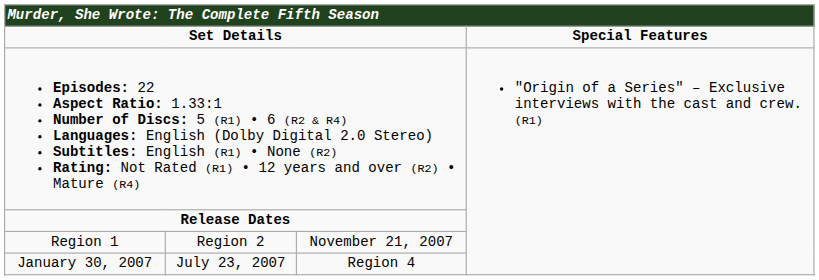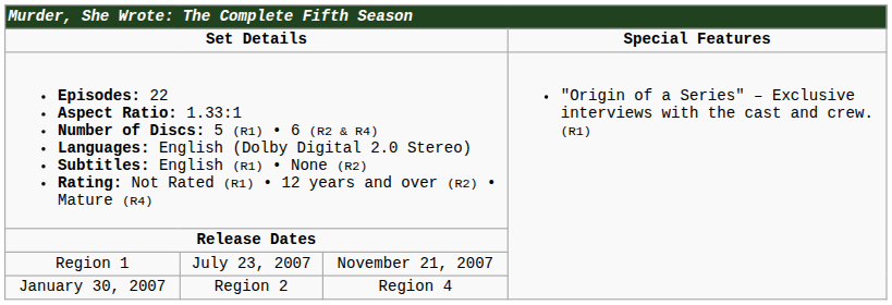Region 1 | column 2: Region 2 -> July 23, 2007
January 30, 2007 | column 2: July 23, 2007 -> Region 2
